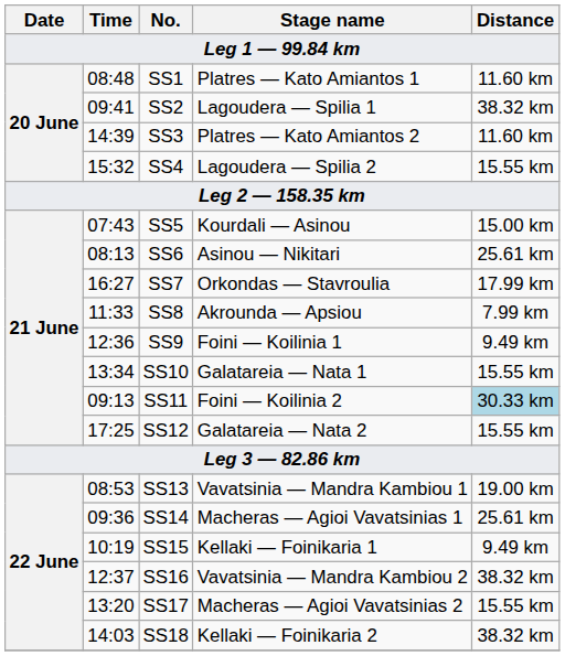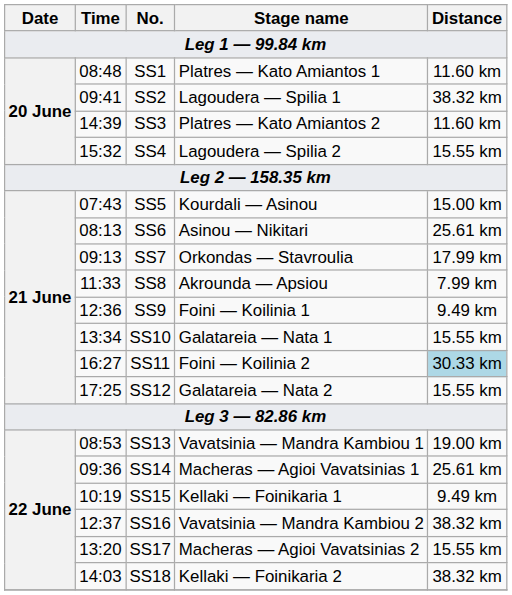SS7 | Time: 16:27 -> 09:13
SS11 | Time: 09:13 -> 16:27
